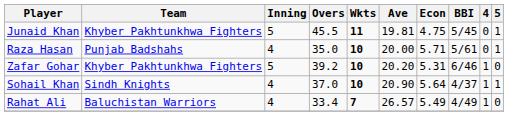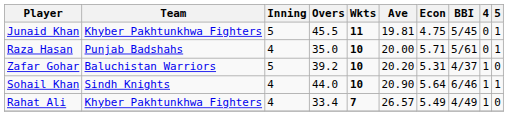Zafar Gohar | Team: Khyber Pakhtunkhwa Fighters -> Baluchistan Warriors
Zafar Gohar | BBI: 6/46 -> 4/37
Sohail Khan | Overs: 37.0 -> 44.0
Sohail Khan | BBI: 4/37 -> 6/46
Rahat Ali | Team: Baluchistan Warriors -> Khyber Pakhtunkhwa Fighters
